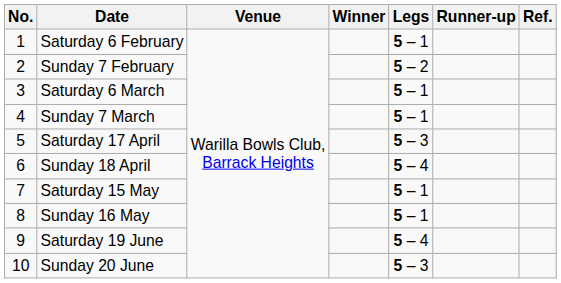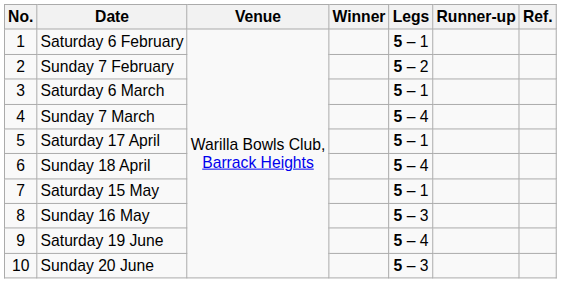Sunday 7 March | Legs: 5 – 1 -> 5 – 4
Saturday 17 April | Legs: 5 – 3 -> 5 – 1
Sunday 16 May | Legs: 5 – 1 -> 5 – 3
